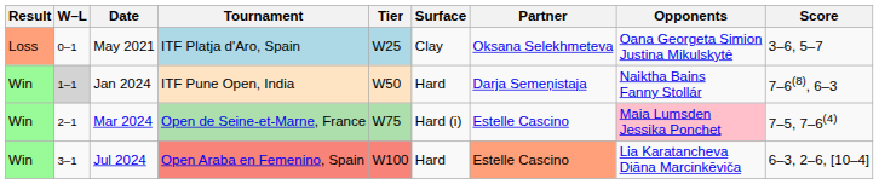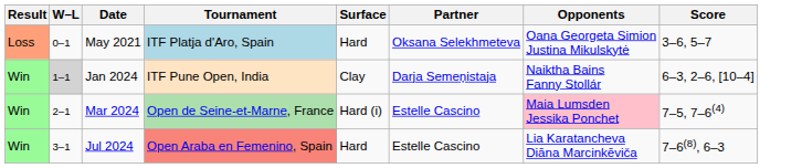- column: Tier | W25 | W50 | W75 | W100
May 2021 | Surface: Clay -> Hard
Jan 2024 | Surface: Hard -> Clay
Jan 2024 | Score: 7–6(8), 6–3 -> 6–3, 2–6, [10–4]
Jul 2024 | Partner: lightsalmon background -> no background
Jul 2024 | Score: 6–3, 2–6, [10–4] -> 7–6(8), 6–3
